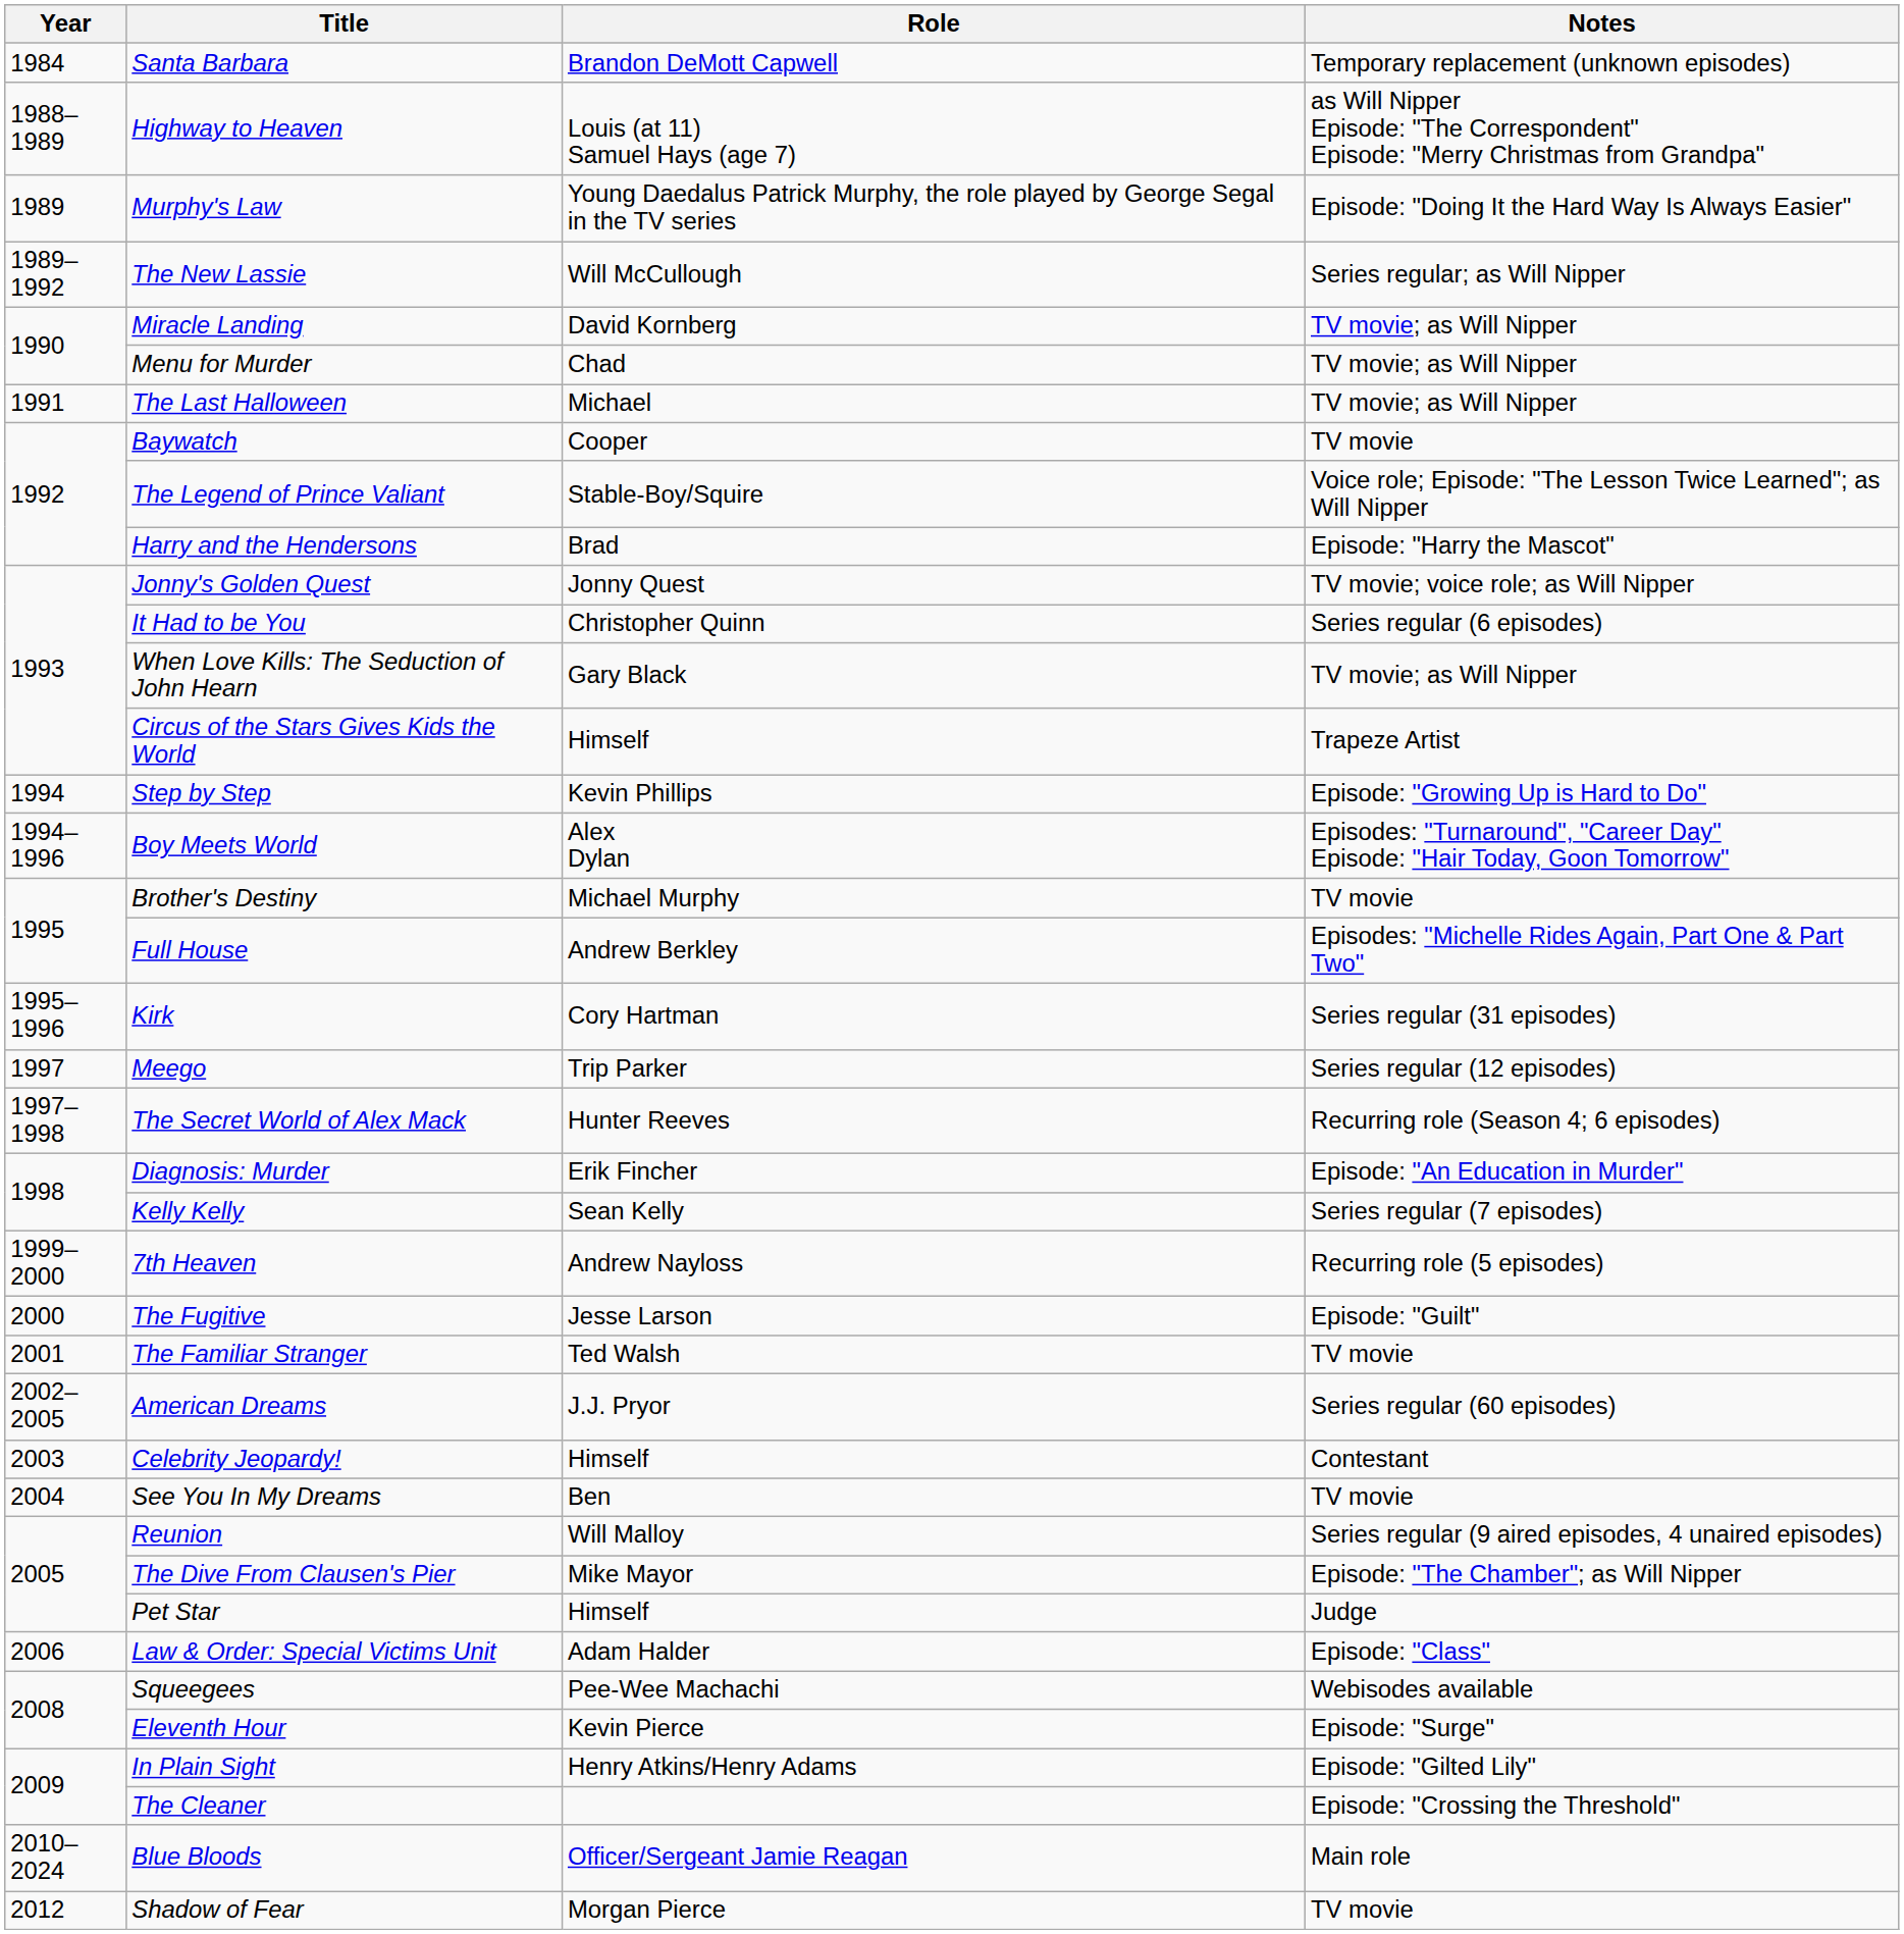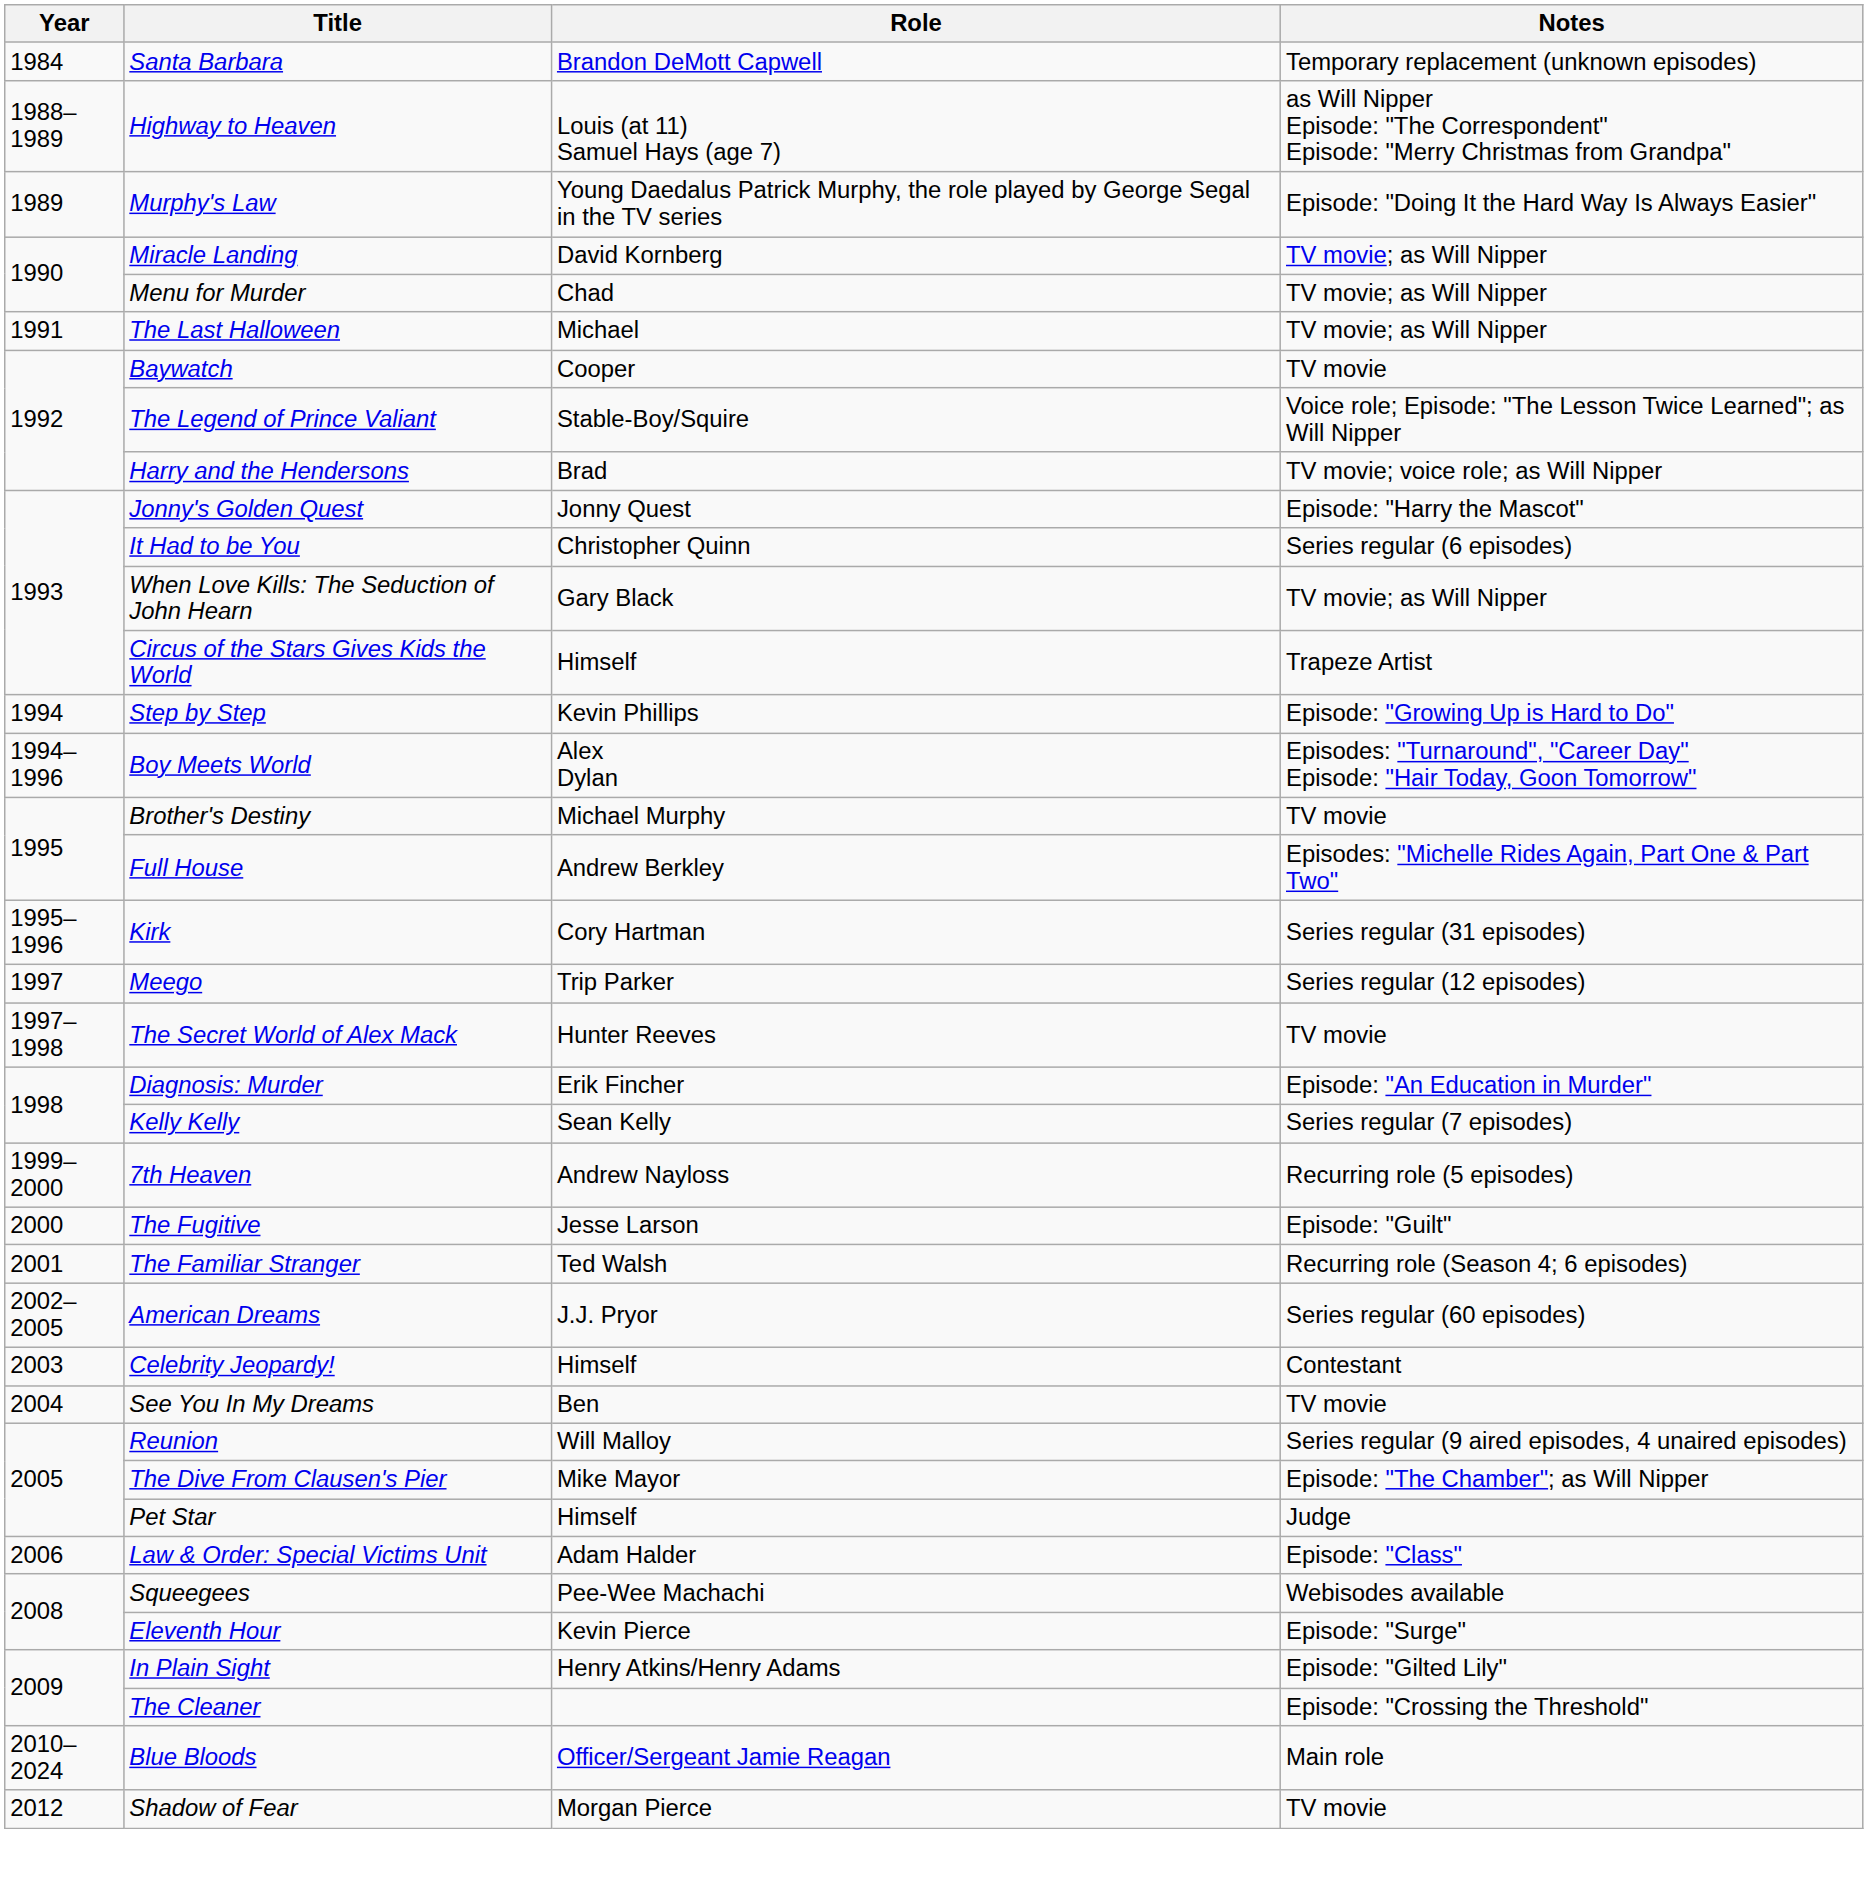- row: 1989–1992 | The New Lassie | Will McCullough | Series regular; as Will Nipper
Harry and the Hendersons | Notes: Episode: "Harry the Mascot" -> TV movie; voice role; as Will Nipper
Jonny's Golden Quest | Notes: TV movie; voice role; as Will Nipper -> Episode: "Harry the Mascot"
The Secret World of Alex Mack | Notes: Recurring role (Season 4; 6 episodes) -> TV movie
The Familiar Stranger | Notes: TV movie -> Recurring role (Season 4; 6 episodes)
